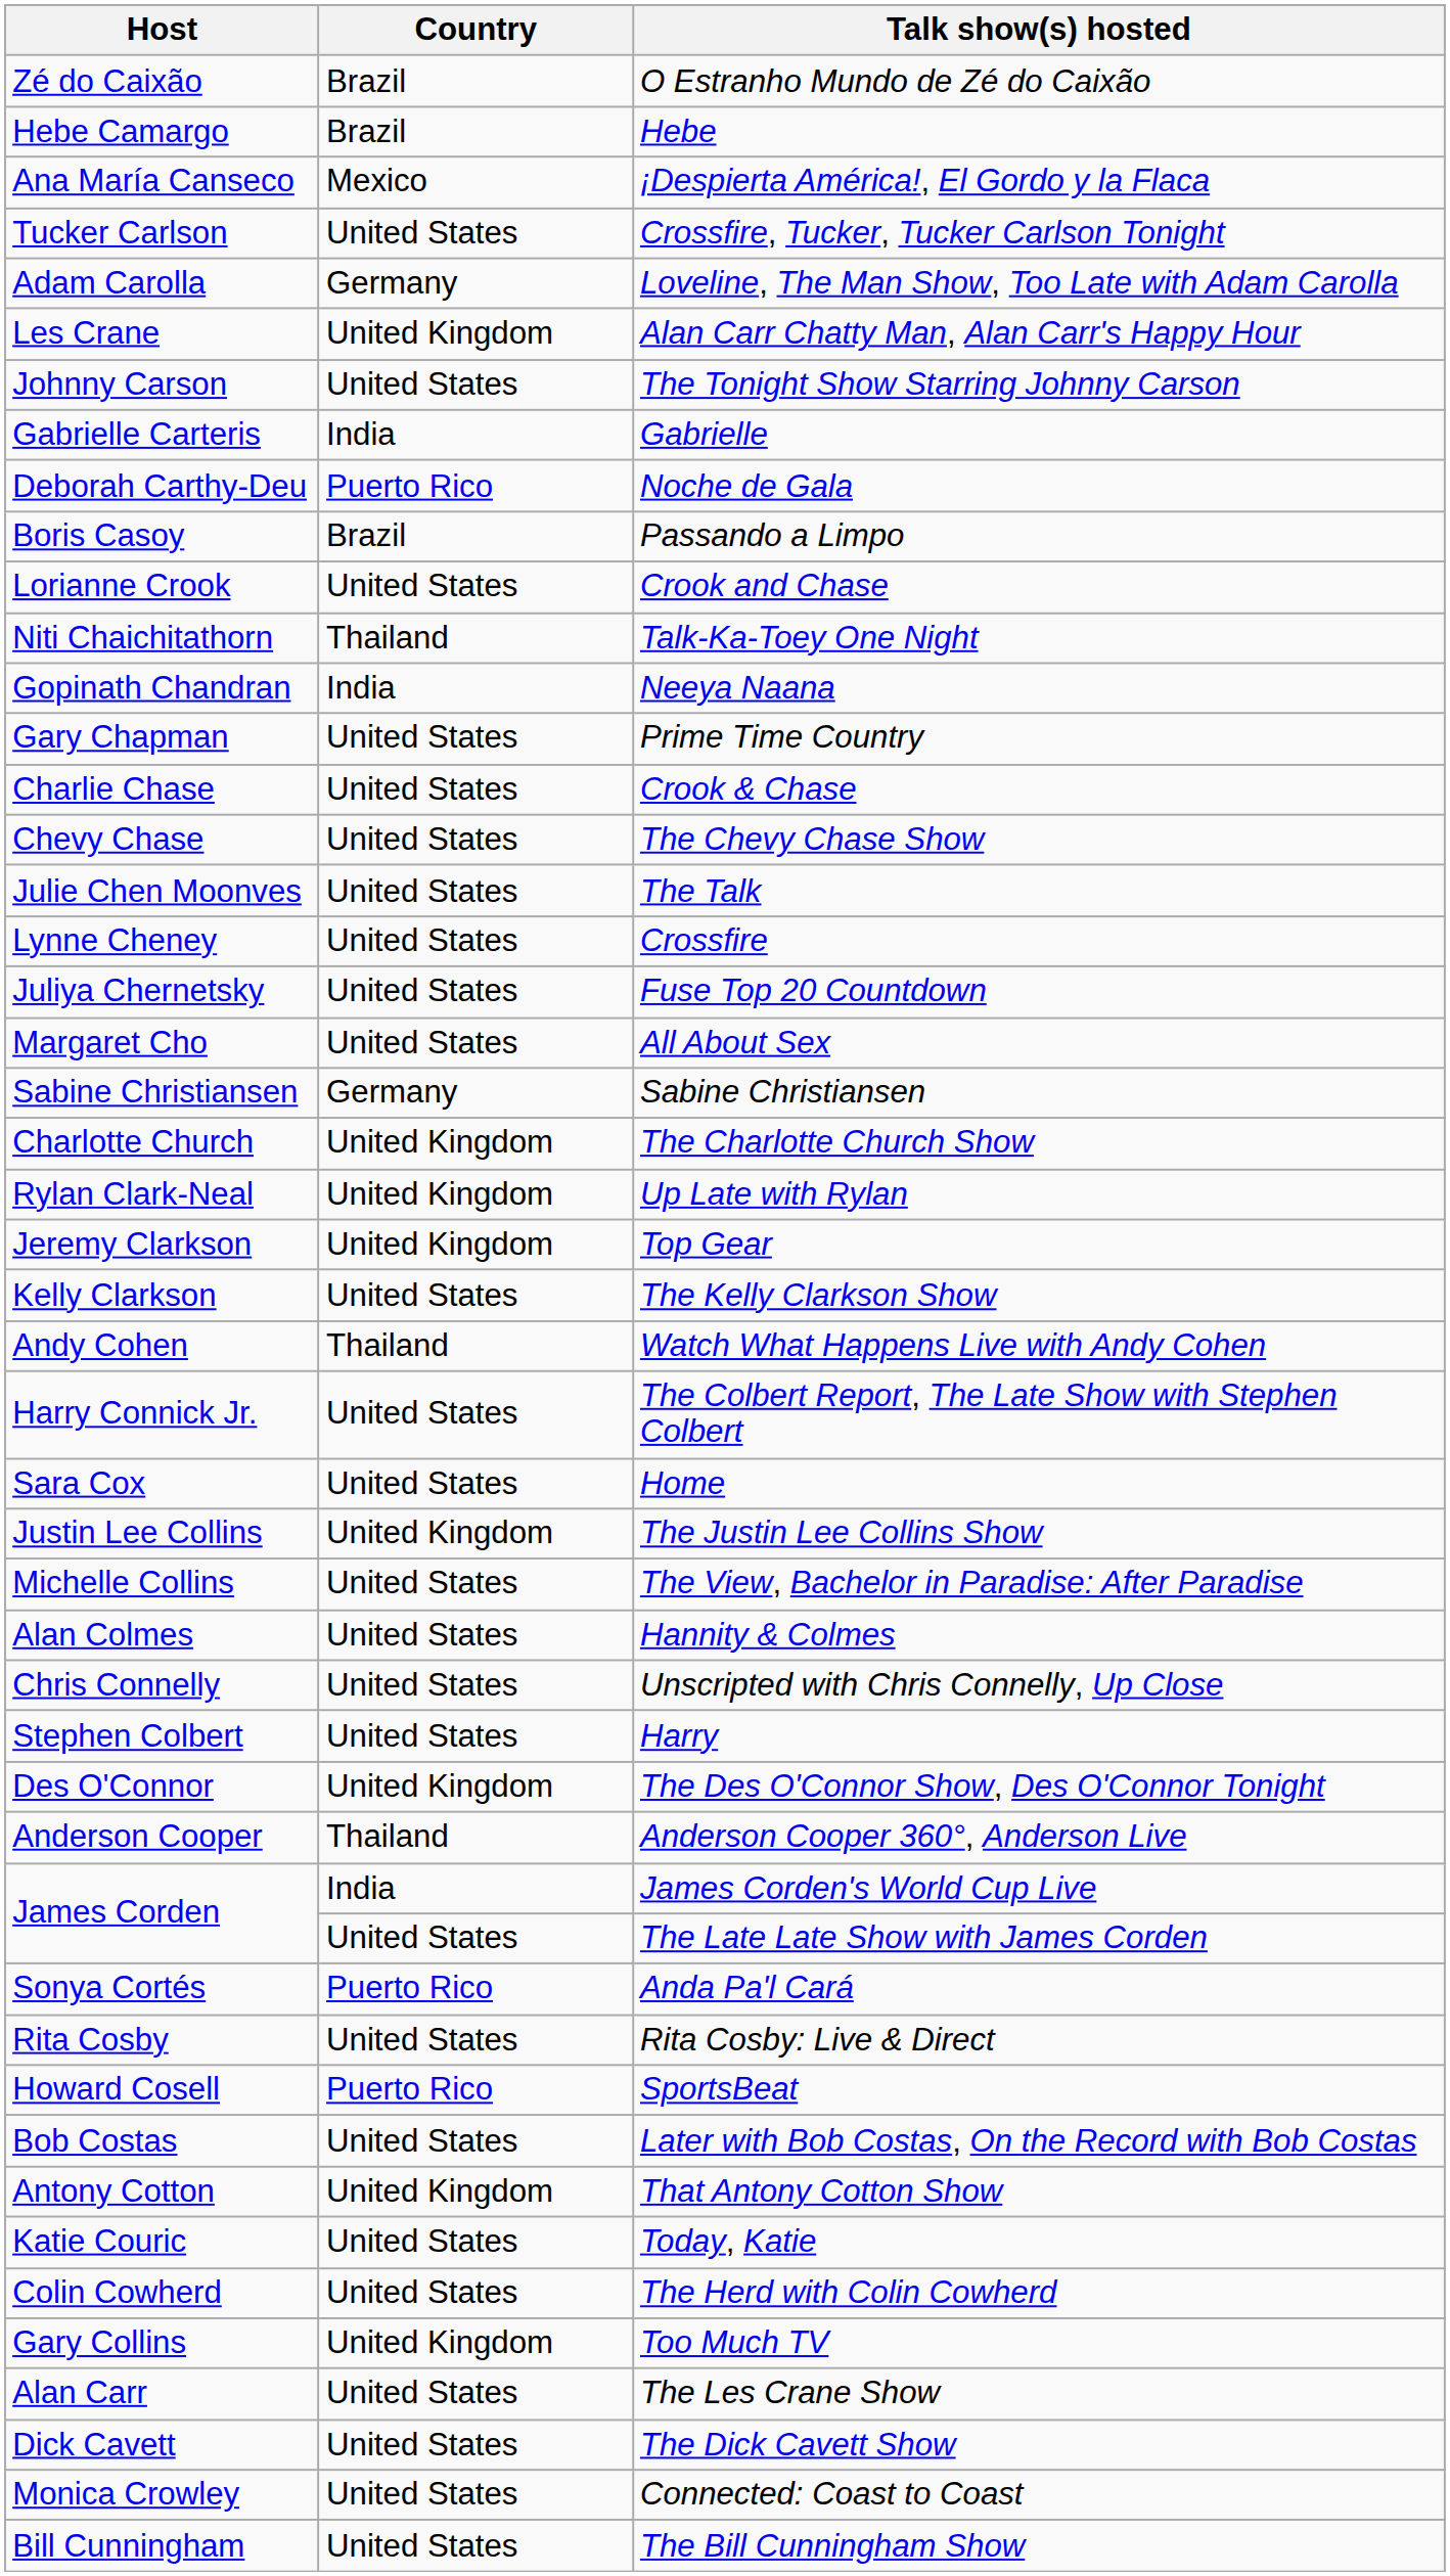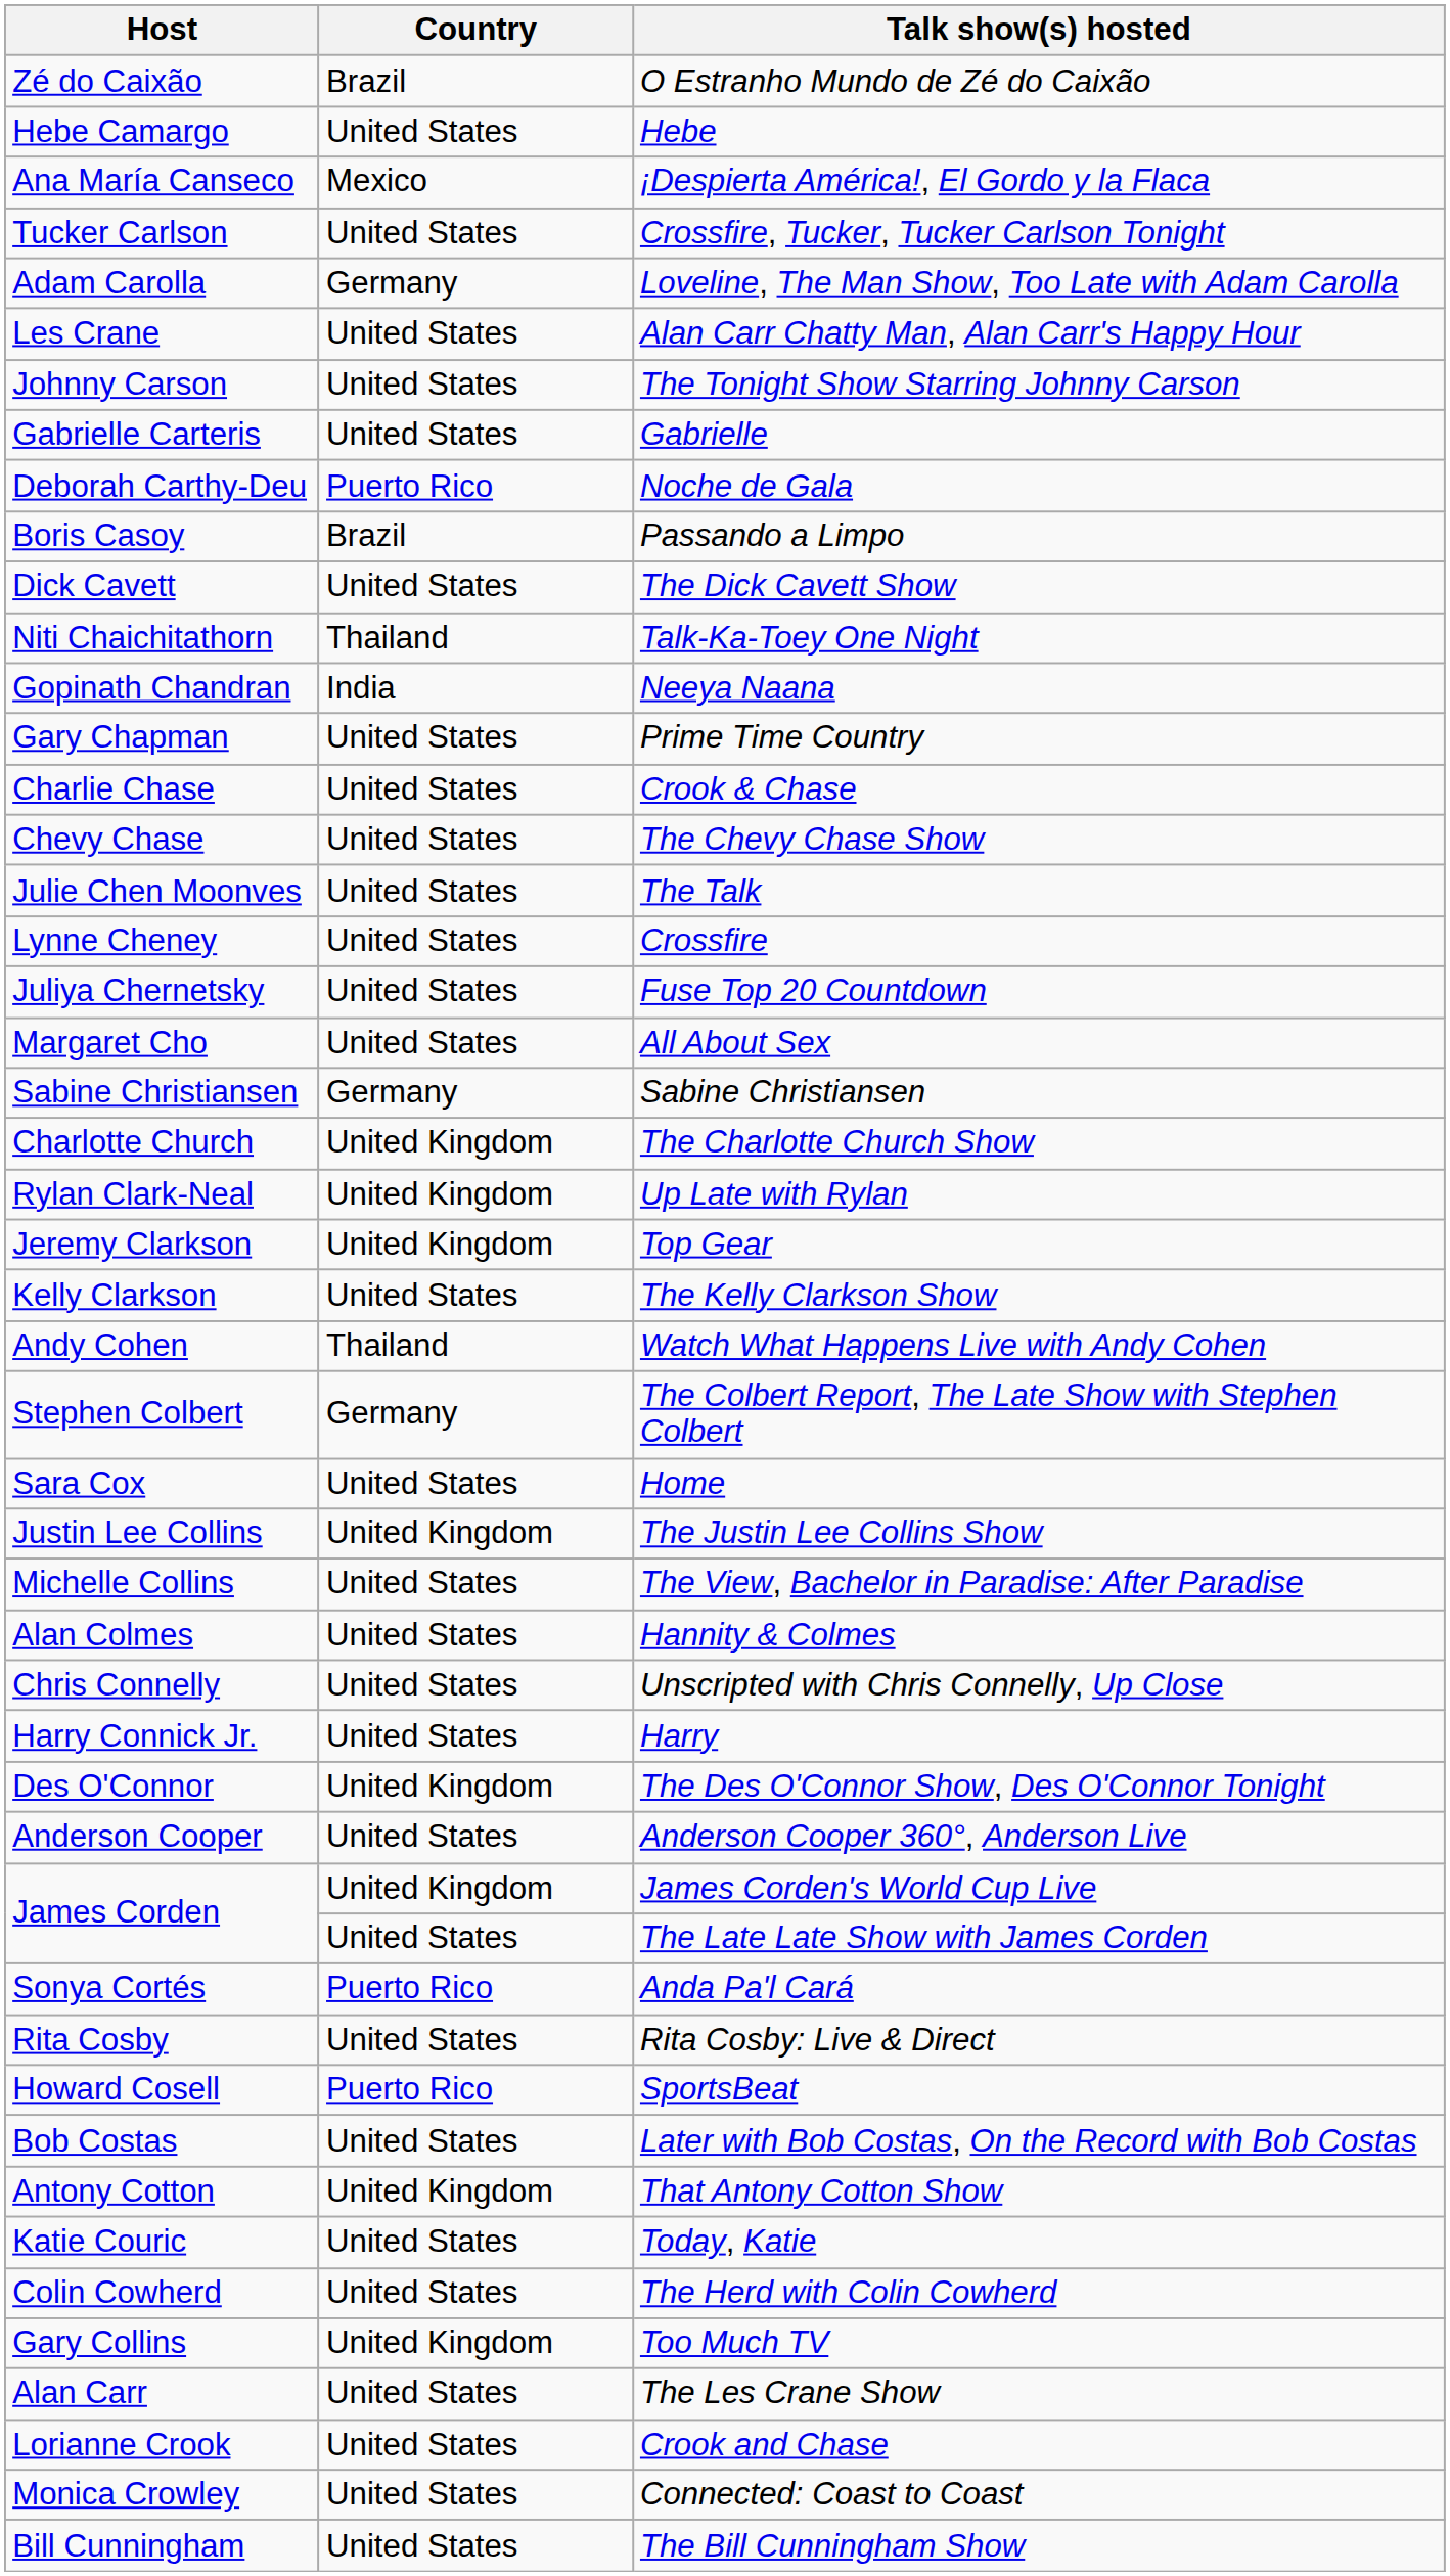Hebe | Country: Brazil -> United States
Alan Carr Chatty Man, Alan Carr's Happy Hour | Country: United Kingdom -> United States
Gabrielle | Country: India -> United States
rows swapped: The Dick Cavett Show <-> Crook and Chase
The Colbert Report, The Late Show with Stephen Colbert | Host: Harry Connick Jr. -> Stephen Colbert
The Colbert Report, The Late Show with Stephen Colbert | Country: United States -> Germany
Harry | Host: Stephen Colbert -> Harry Connick Jr.
Anderson Cooper 360°, Anderson Live | Country: Thailand -> United States
James Corden's World Cup Live | Country: India -> United Kingdom
